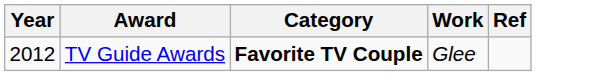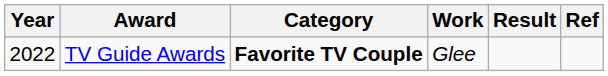+ column: Result
TV Guide Awards | Year: 2012 -> 2022
